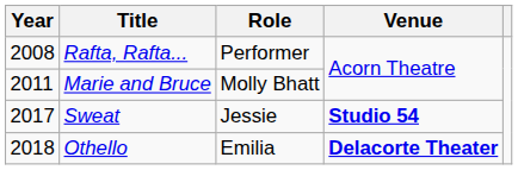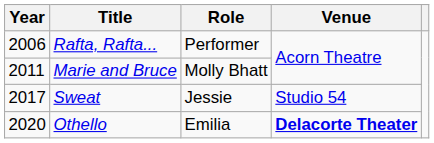Rafta, Rafta... | Year: 2008 -> 2006
Sweat | Venue: bold -> normal
Othello | Year: 2018 -> 2020
